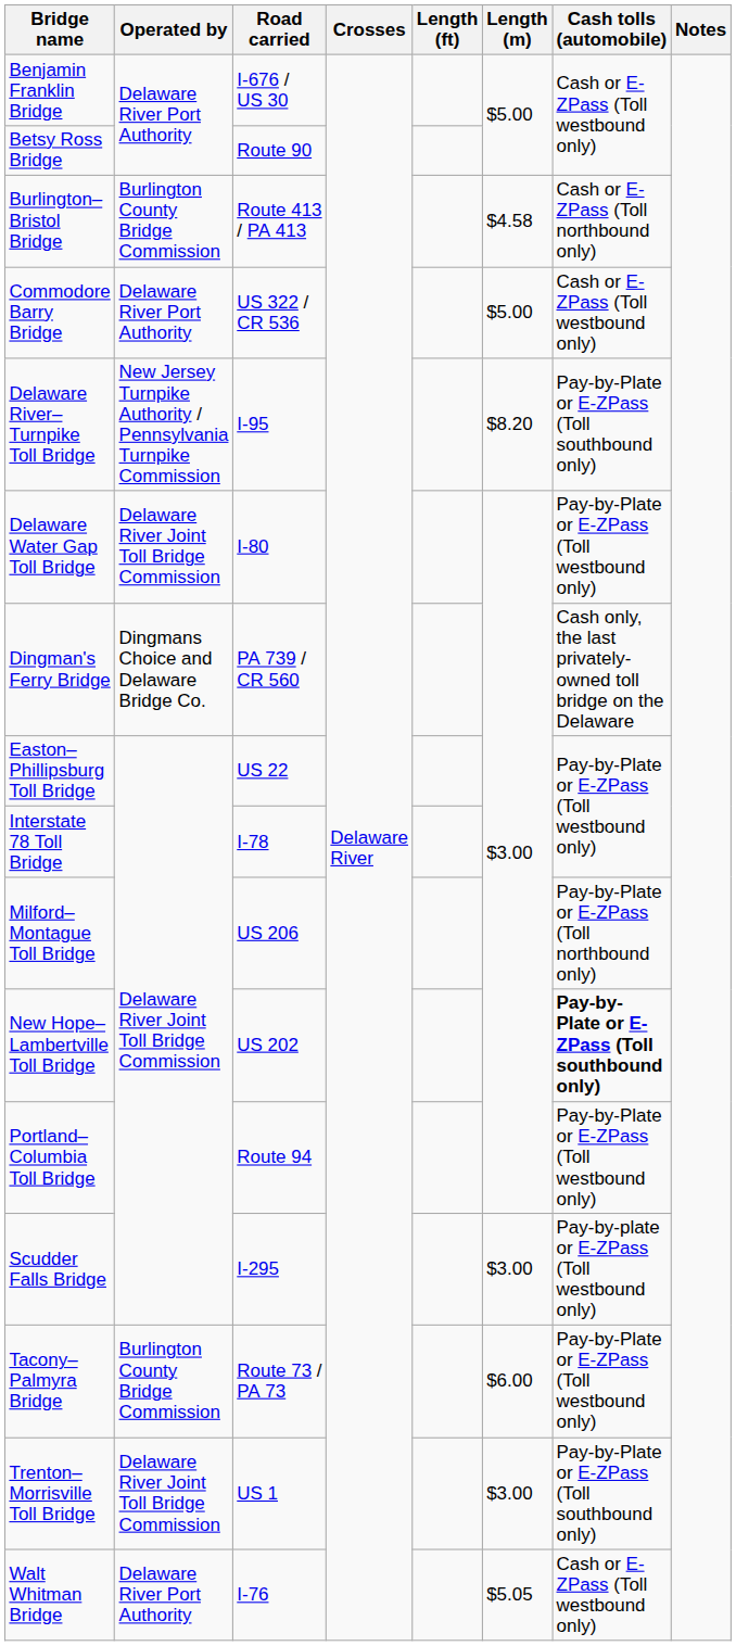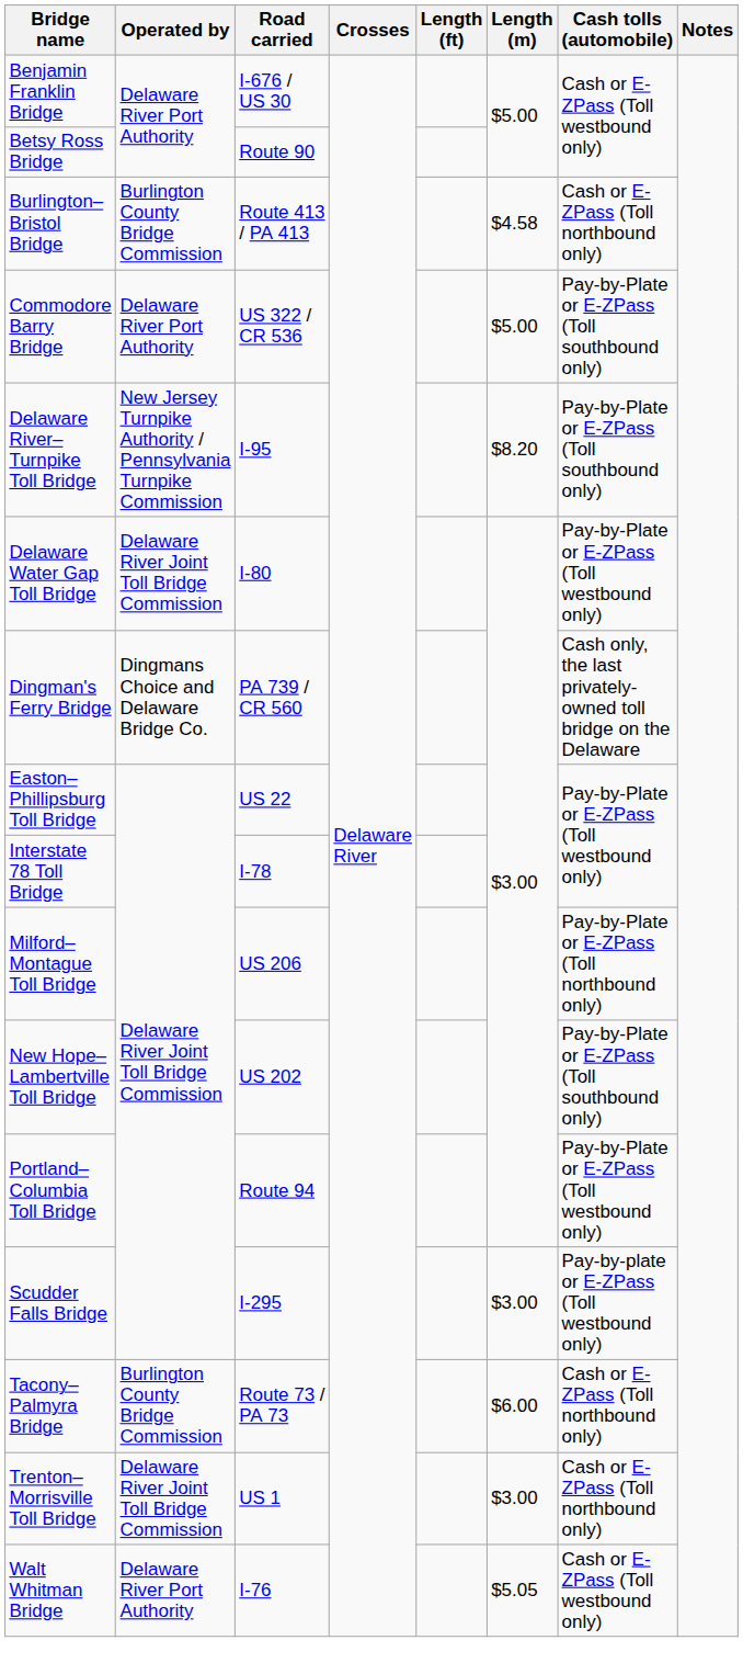Commodore Barry Bridge | Cash tolls (automobile): Cash or E-ZPass (Toll westbound only) -> Pay-by-Plate or E-ZPass (Toll southbound only)
New Hope–Lambertville Toll Bridge | Cash tolls (automobile): bold -> normal
Tacony–Palmyra Bridge | Cash tolls (automobile): Pay-by-Plate or E-ZPass (Toll westbound only) -> Cash or E-ZPass (Toll northbound only)
Trenton–Morrisville Toll Bridge | Cash tolls (automobile): Pay-by-Plate or E-ZPass (Toll southbound only) -> Cash or E-ZPass (Toll northbound only)
